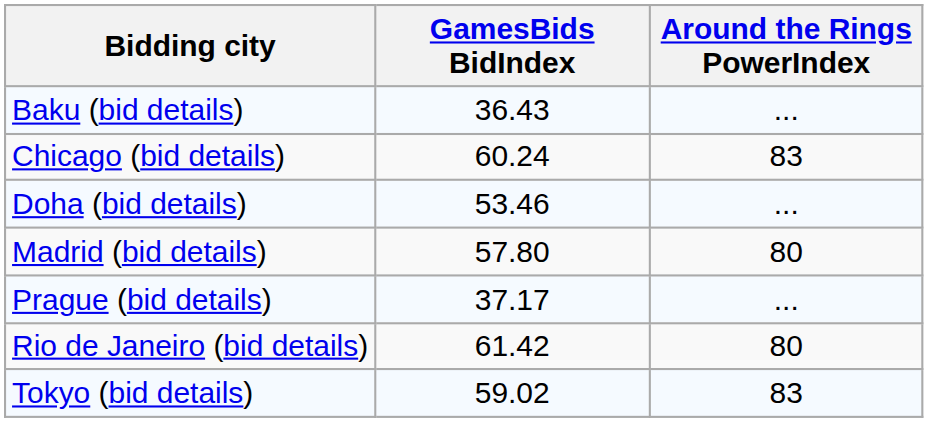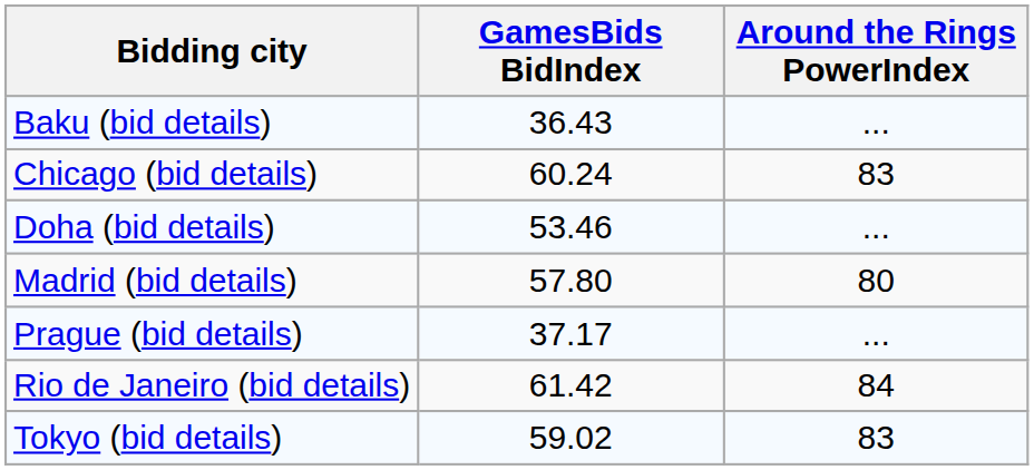Rio de Janeiro (bid details) | Around the Rings PowerIndex: 80 -> 84
